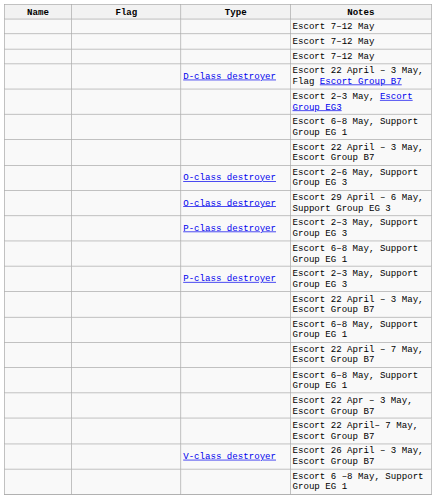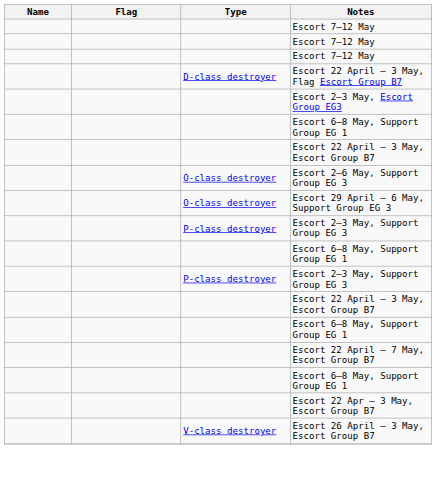- row: Escort 22 April– 7 May, Escort Group B7
- row: Escort 6 –8 May, Support Group EG 1
